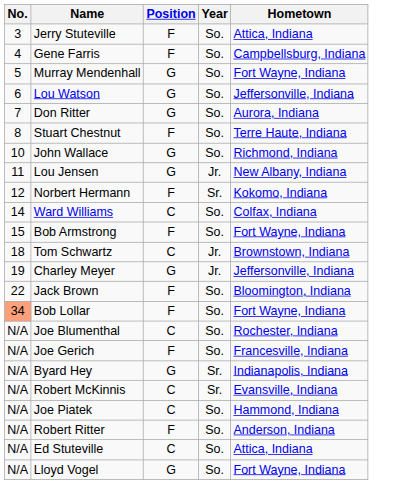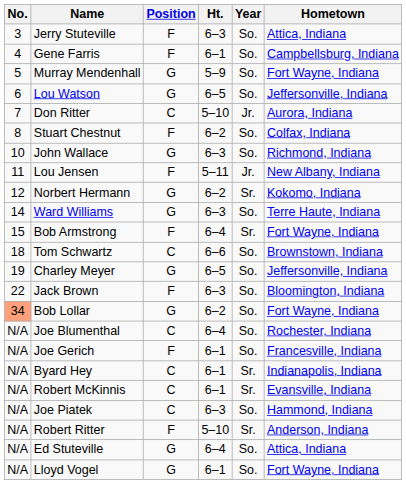+ column: Ht. | 6–3 | 6–1 | 5–9 | 6–5 | 5–10 | 6–2 | 6–3 | 5–11 | 6–2 | 6–3 | 6–4 | 6–6 | 6–5 | 6–3 | 6–2 | 6–4 | 6–1 | 6–1 | 6–1 | 6–3 | 5–10 | 6–4 | 6–1
Don Ritter | Position: G -> C
Don Ritter | Year: So. -> Jr.
Stuart Chestnut | Hometown: Terre Haute, Indiana -> Colfax, Indiana
Lou Jensen | Position: G -> F
Norbert Hermann | Position: F -> G
Ward Williams | Position: C -> G
Ward Williams | Hometown: Colfax, Indiana -> Terre Haute, Indiana
Bob Armstrong | Year: So. -> Sr.
Tom Schwartz | Year: Jr. -> So.
Charley Meyer | Year: Jr. -> So.
Bob Lollar | Position: F -> G
Byard Hey | Position: G -> C
Robert Ritter | Year: So. -> Sr.
Ed Stuteville | Position: C -> G
